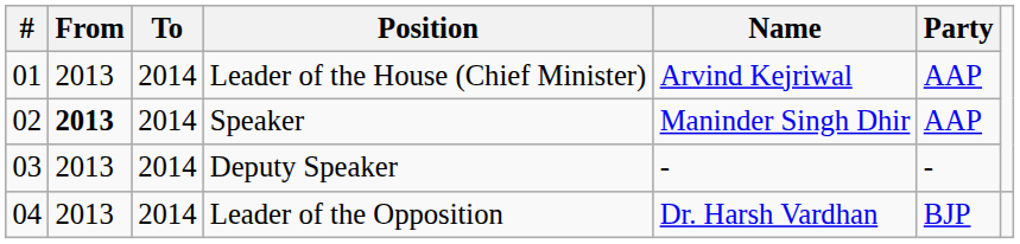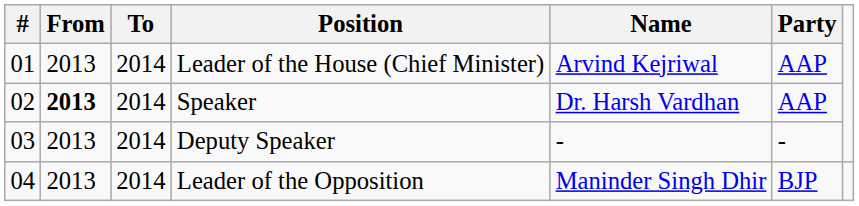Speaker | Name: Maninder Singh Dhir -> Dr. Harsh Vardhan
Leader of the Opposition | Name: Dr. Harsh Vardhan -> Maninder Singh Dhir
